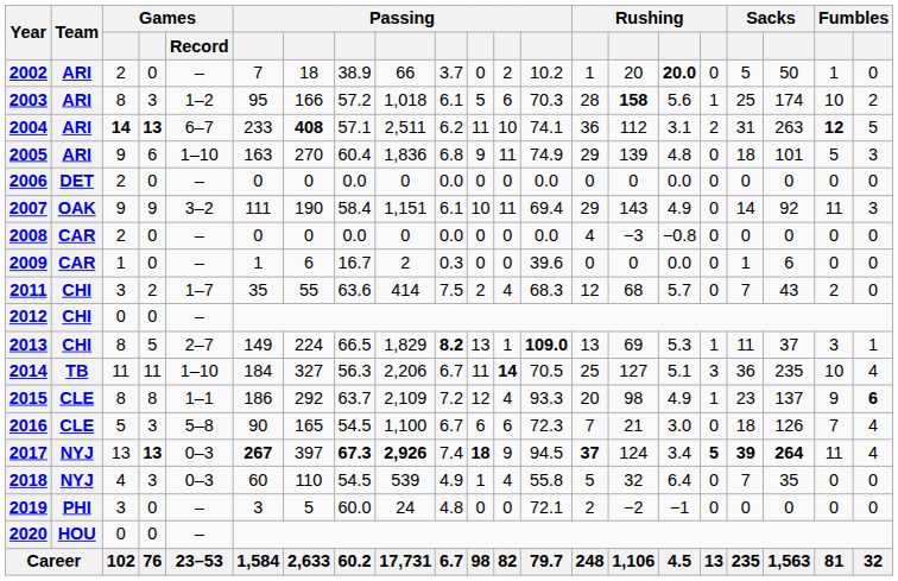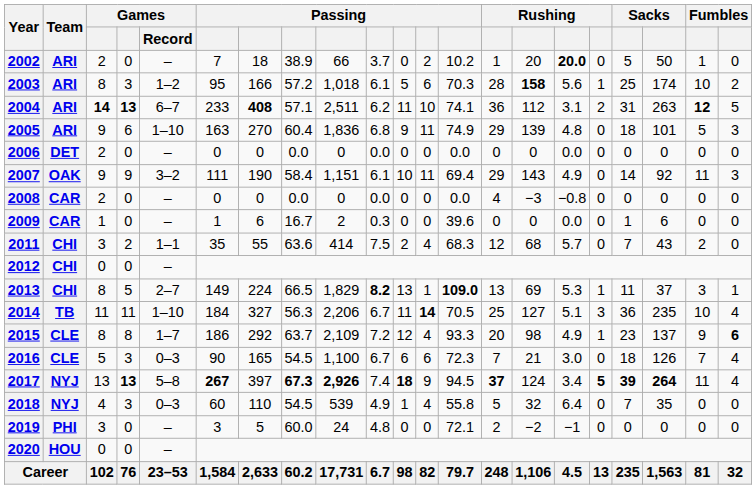2011 | Games / Record: 1–7 -> 1–1
2015 | Games / Record: 1–1 -> 1–7
2016 | Games / Record: 5–8 -> 0–3
2017 | Games / Record: 0–3 -> 5–8
